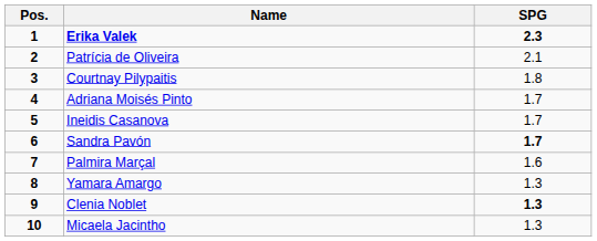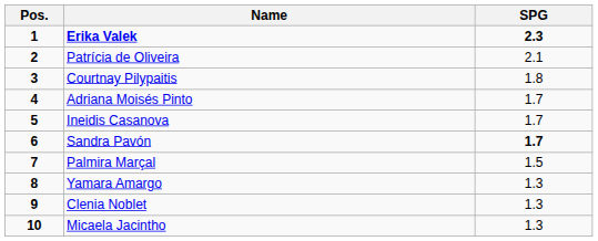Palmira Marçal | SPG: 1.6 -> 1.5
Clenia Noblet | SPG: bold -> normal
